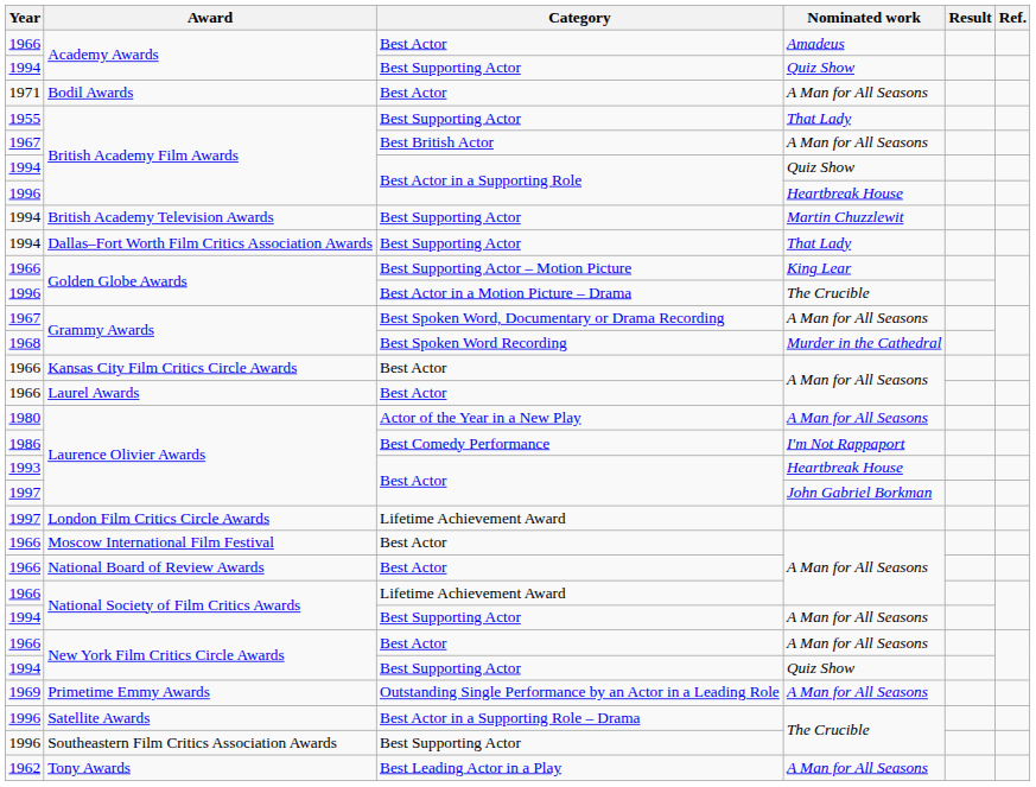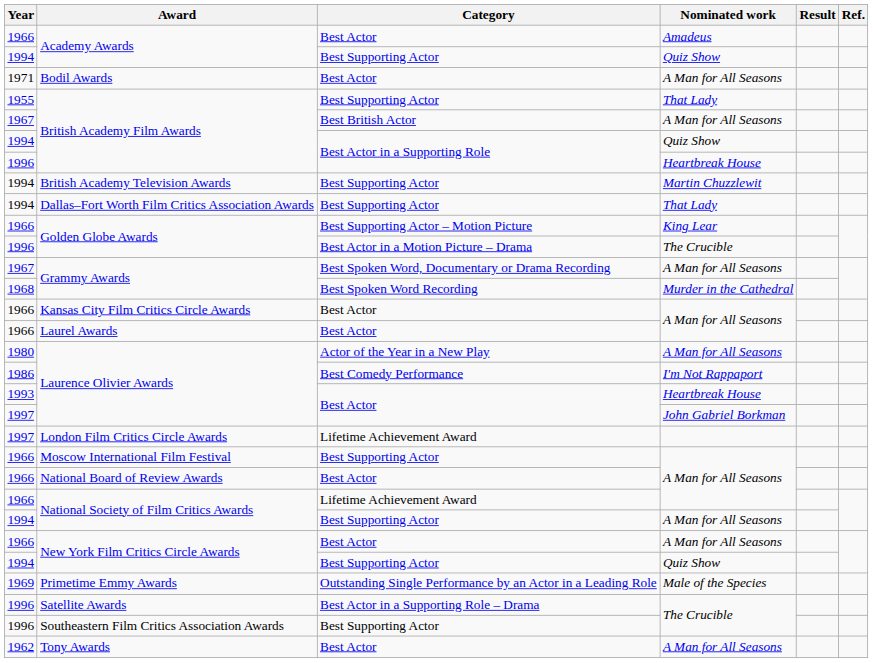Moscow International Film Festival | Category: Best Actor -> Best Supporting Actor
Primetime Emmy Awards | Nominated work: A Man for All Seasons -> Male of the Species
Tony Awards | Category: Best Leading Actor in a Play -> Best Actor
